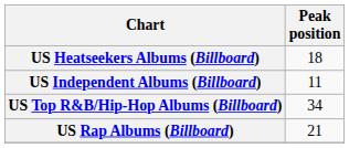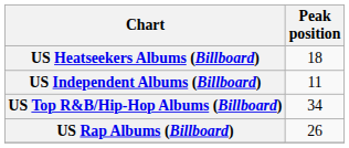US Rap Albums (Billboard) | Peak position: 21 -> 26
